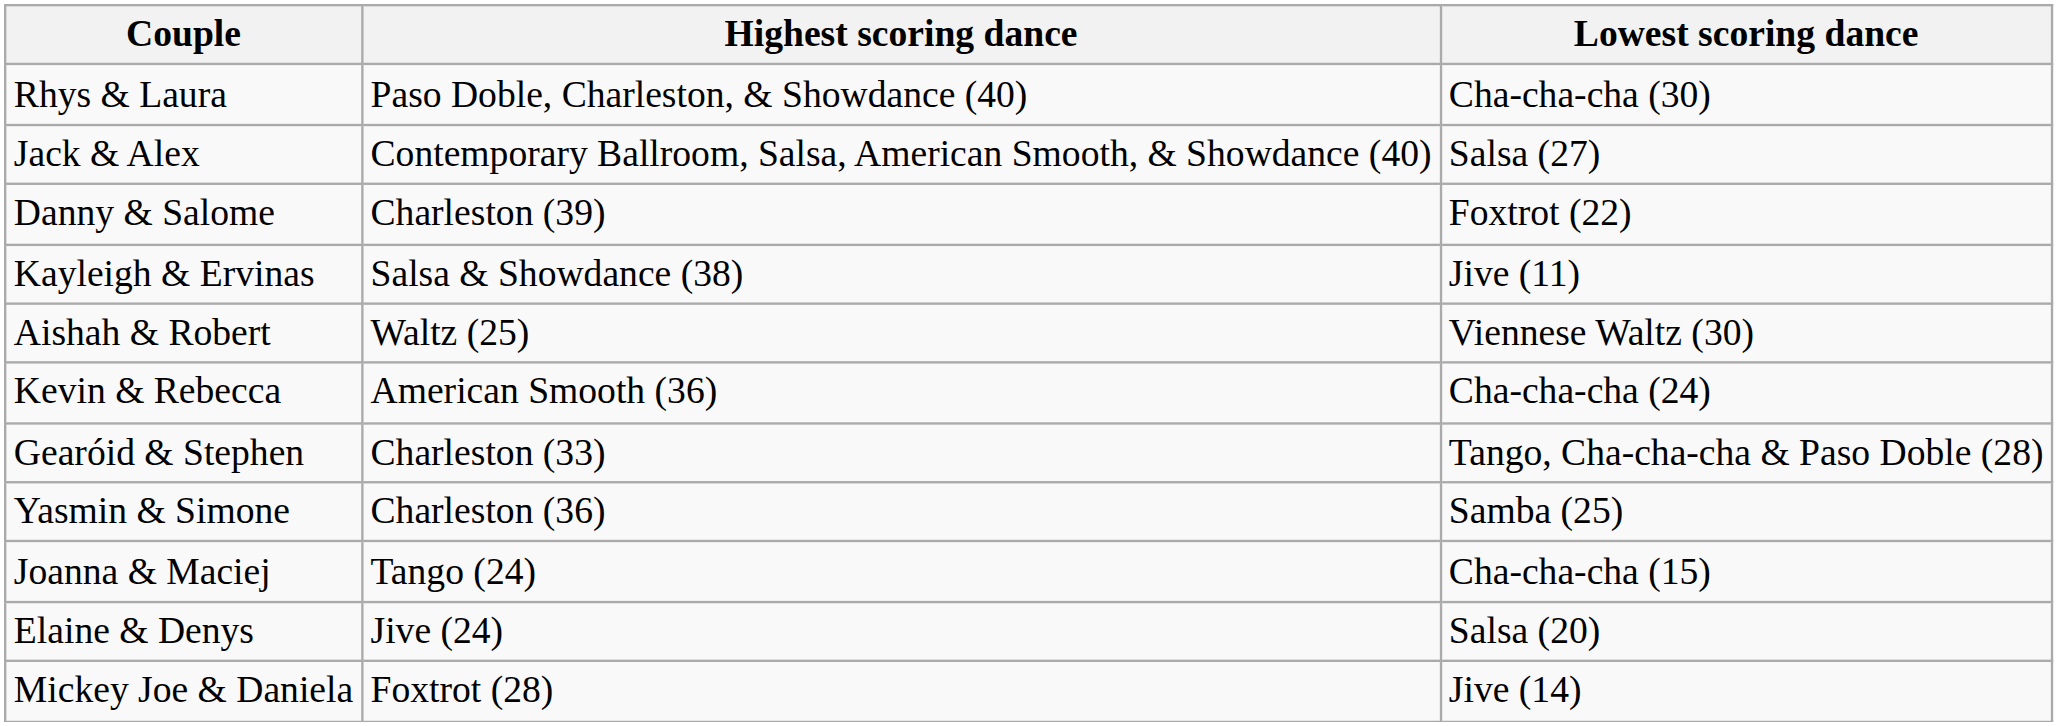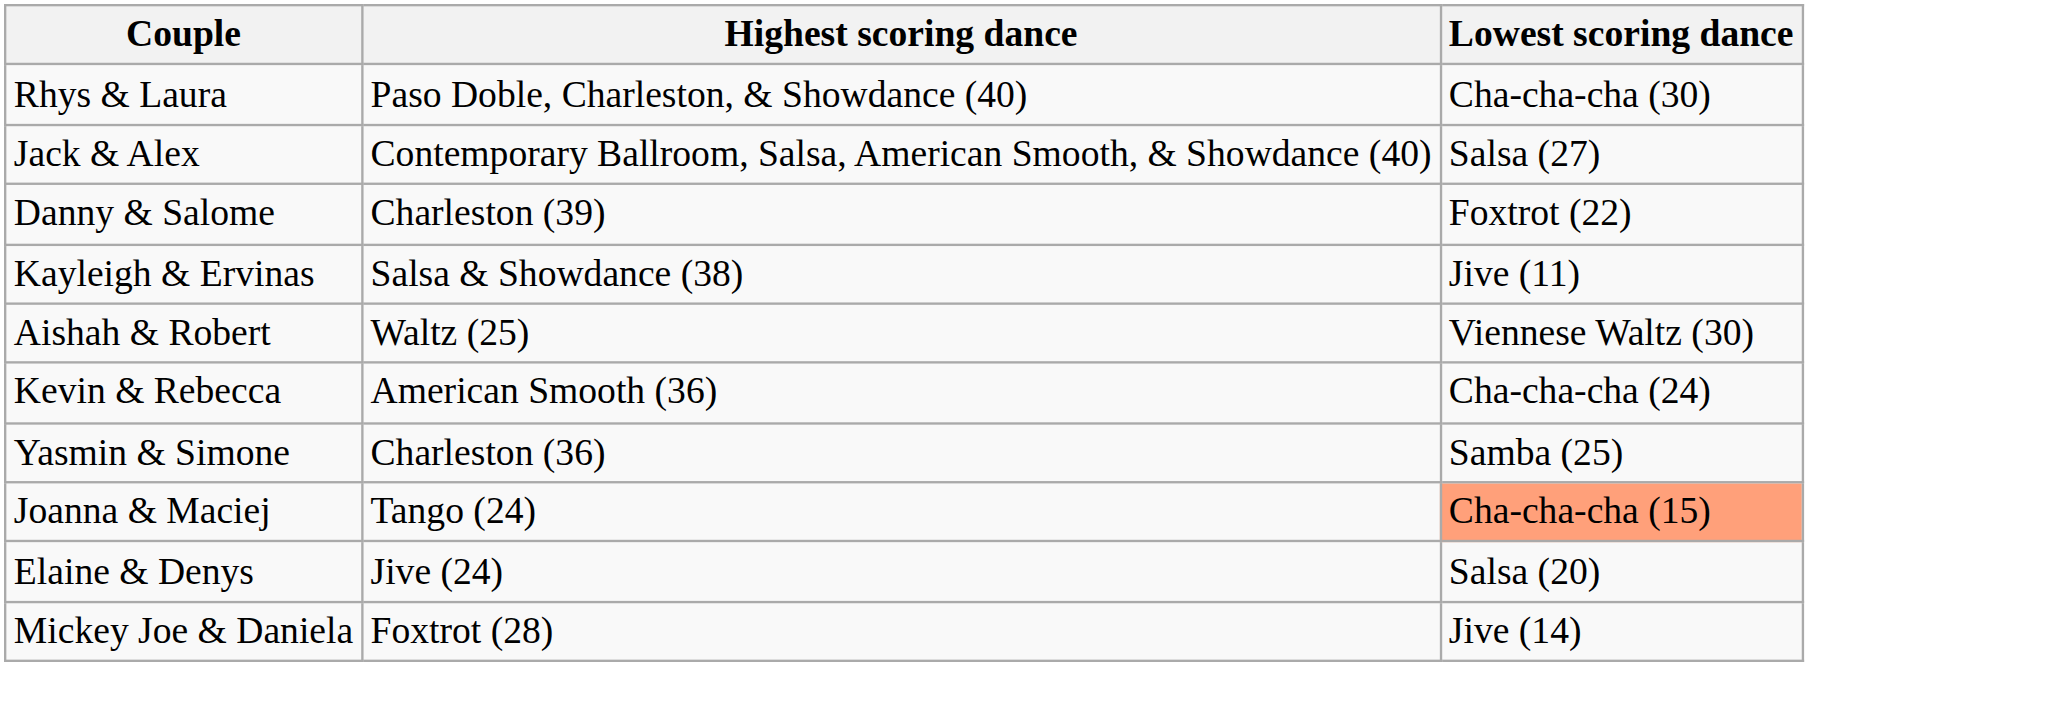- row: Gearóid & Stephen | Charleston (33) | Tango, Cha-cha-cha & Paso Doble (28)
Joanna & Maciej | Lowest scoring dance: no background -> lightsalmon background
